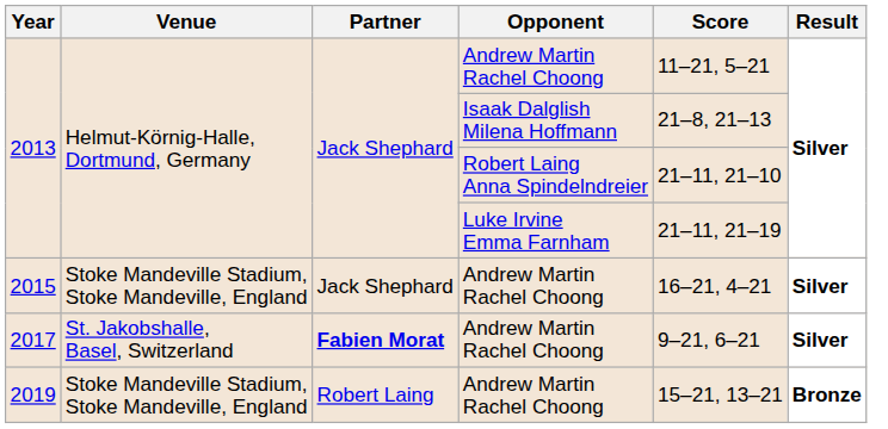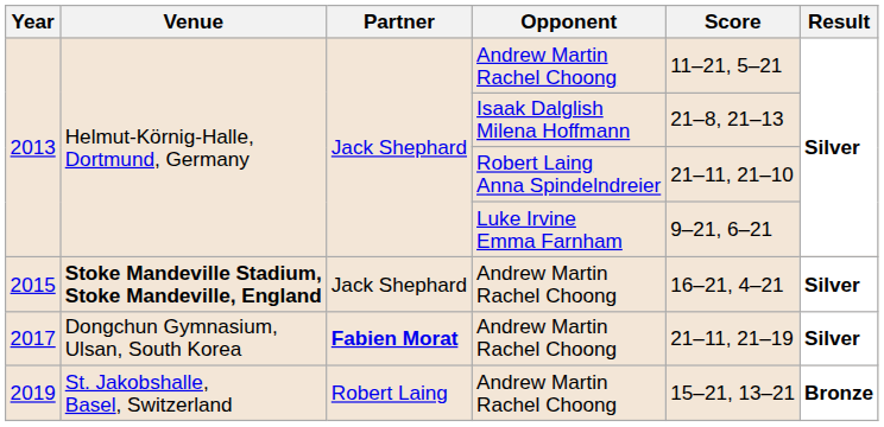2013 / Luke Irvine Emma Farnham | Score: 21–11, 21–19 -> 9–21, 6–21
2015 | Venue: normal -> bold
2017 | Venue: St. Jakobshalle, Basel, Switzerland -> Dongchun Gymnasium, Ulsan, South Korea
2017 | Score: 9–21, 6–21 -> 21–11, 21–19
2019 | Venue: Stoke Mandeville Stadium, Stoke Mandeville, England -> St. Jakobshalle, Basel, Switzerland
